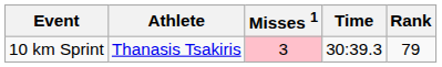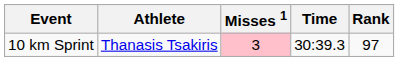10 km Sprint | Rank: 79 -> 97
